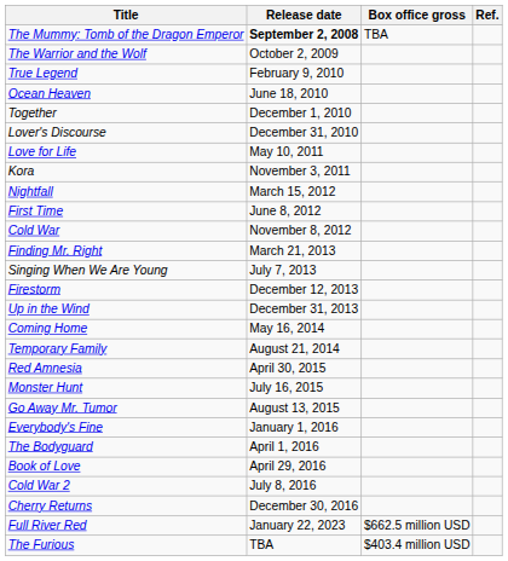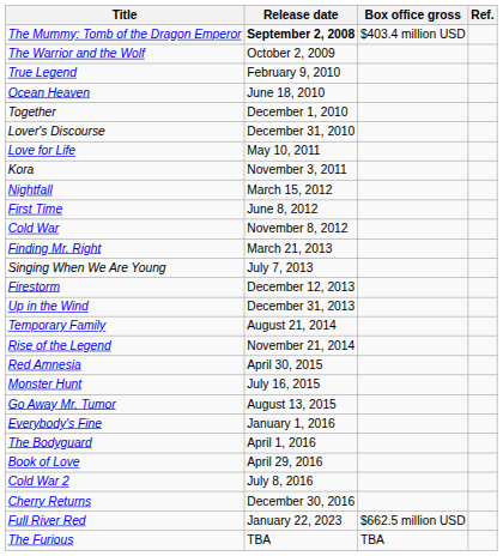The Mummy: Tomb of the Dragon Emperor | Box office gross: TBA -> $403.4 million USD
- row: Coming Home | May 16, 2014
+ row: Rise of the Legend | November 21, 2014
The Furious | Box office gross: $403.4 million USD -> TBA
